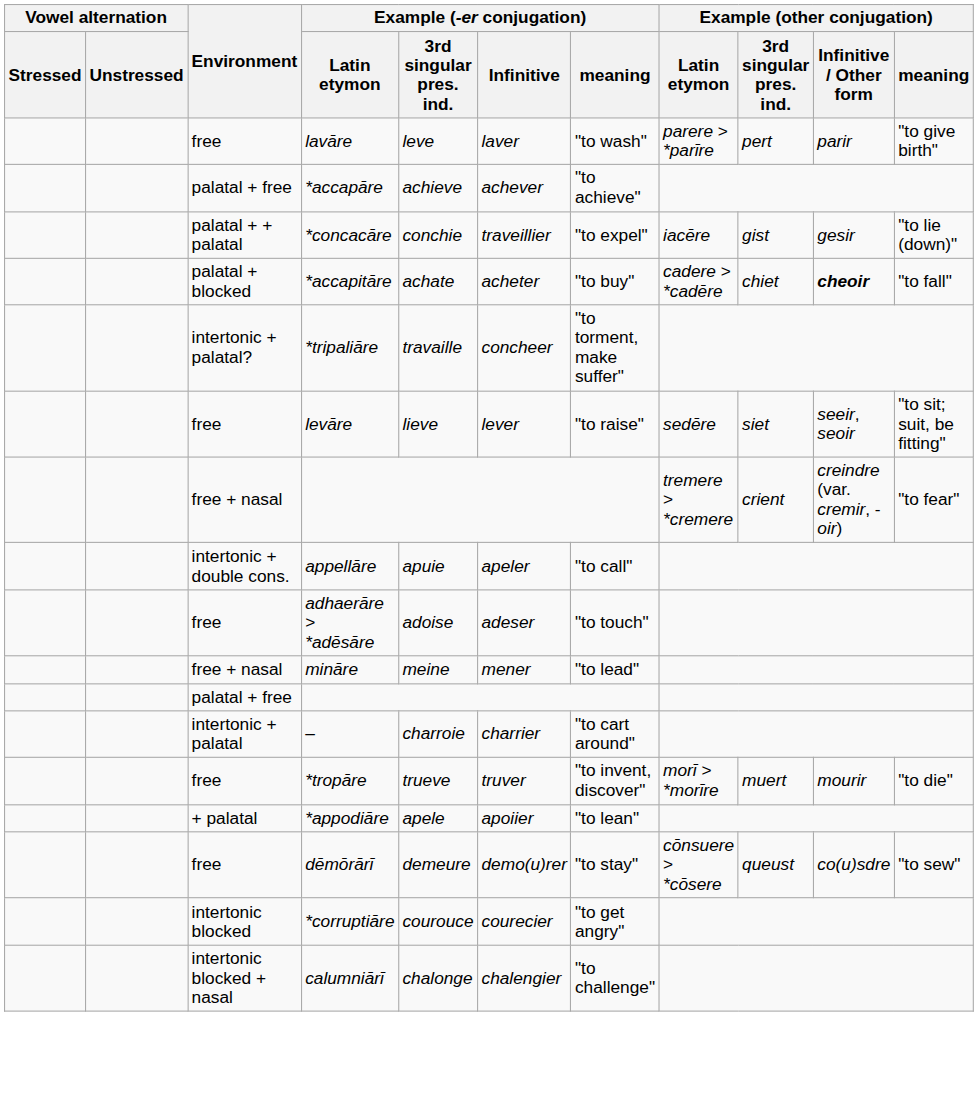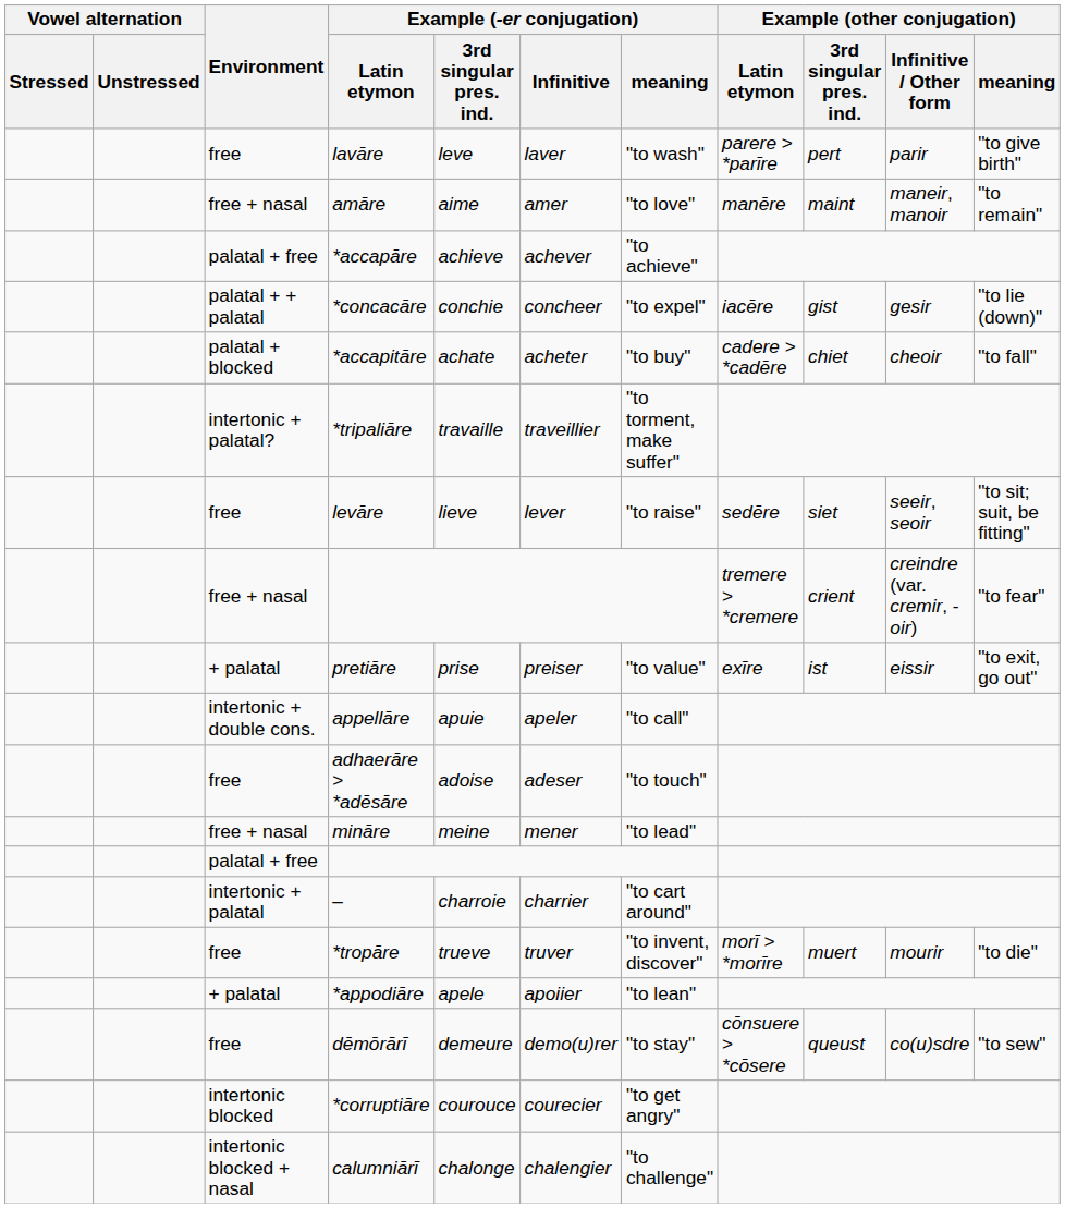+ row: free + nasal | amāre | aime | amer | "to love" | manēre | maint | maneir, manoir | "to remain"
*concacāre | Example (-er conjugation) / Infinitive: traveillier -> concheer
*accapitāre | Example (other conjugation) / Infinitive / Other form: bold -> normal
*tripaliāre | Example (-er conjugation) / Infinitive: concheer -> traveillier
+ row: + palatal | pretiāre | prise | preiser | "to value" | exīre | ist | eissir | "to exit, go out"
